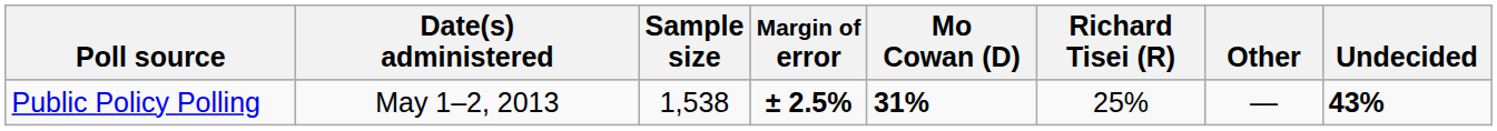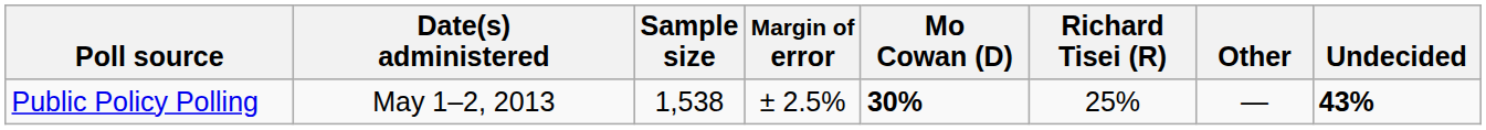Public Policy Polling | Margin of error: bold -> normal
Public Policy Polling | Mo Cowan (D): 31% -> 30%
